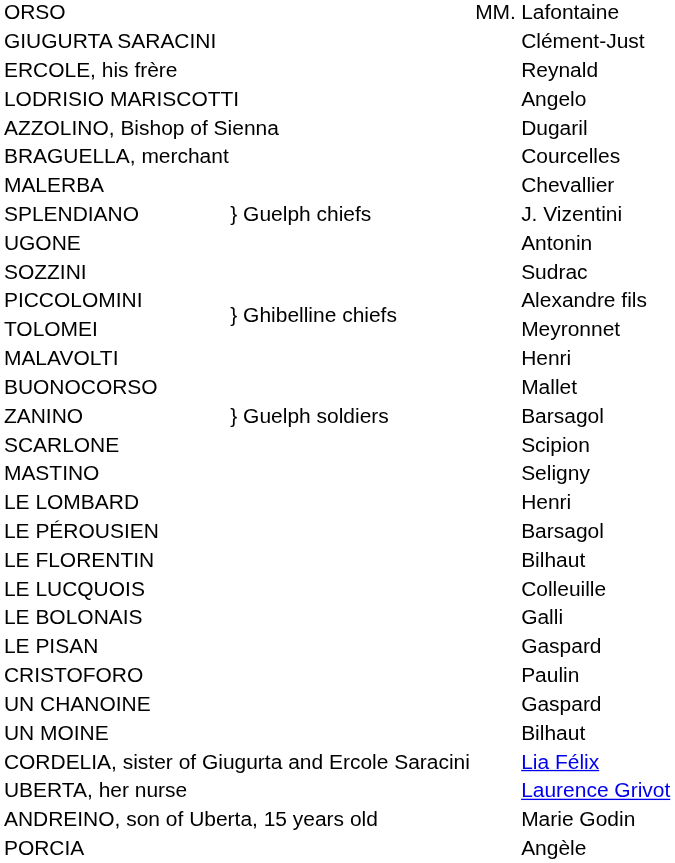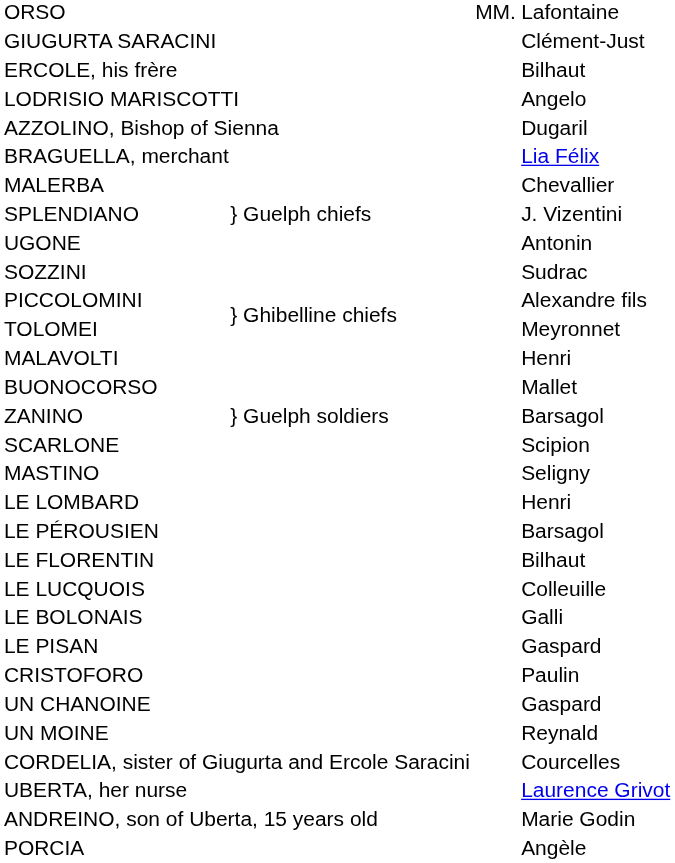ERCOLE, his frère | column 4: Reynald -> Bilhaut
BRAGUELLA, merchant | column 4: Courcelles -> Lia Félix
UN MOINE | column 4: Bilhaut -> Reynald
CORDELIA, sister of Giugurta and Ercole Saracini | column 4: Lia Félix -> Courcelles
